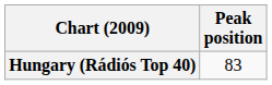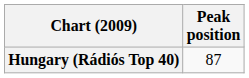Hungary (Rádiós Top 40) | Peak position: 83 -> 87
